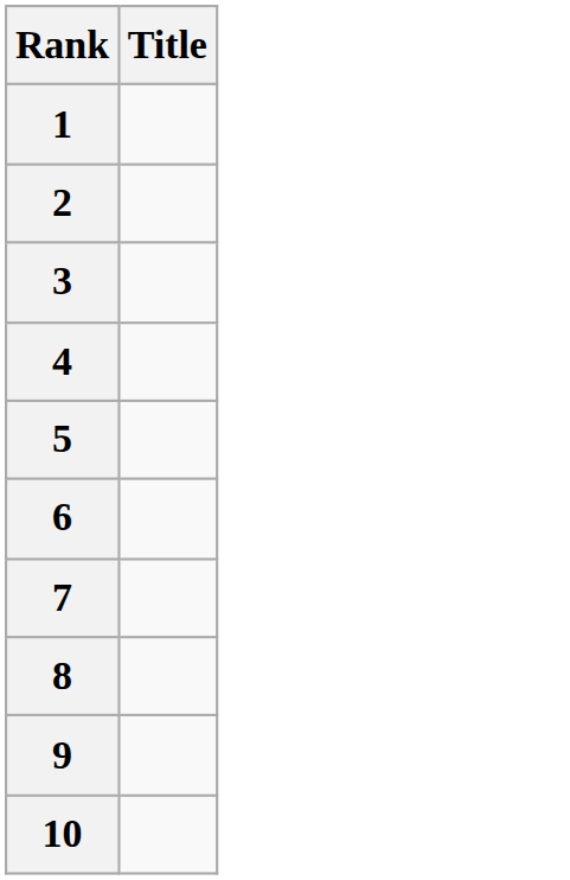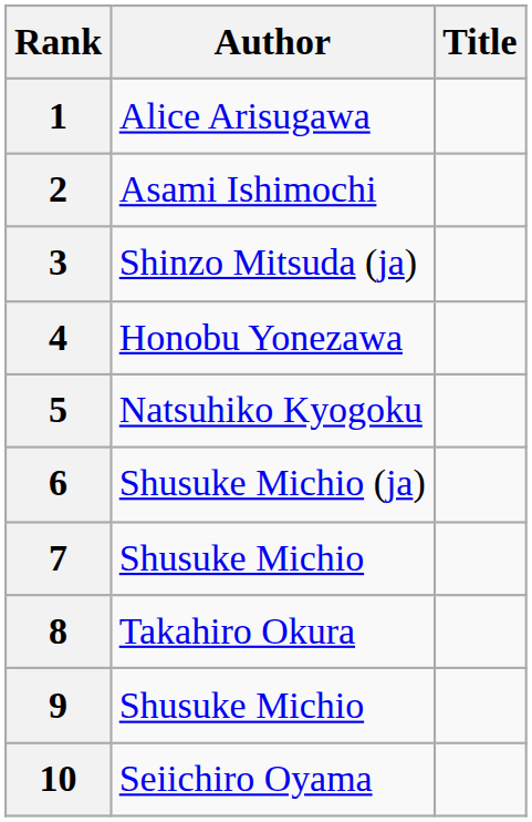+ column: Author | Alice Arisugawa | Asami Ishimochi | Shinzo Mitsuda (ja) | Honobu Yonezawa | Natsuhiko Kyogoku | Shusuke Michio (ja) | Shusuke Michio | Takahiro Okura | Shusuke Michio | Seiichiro Oyama
